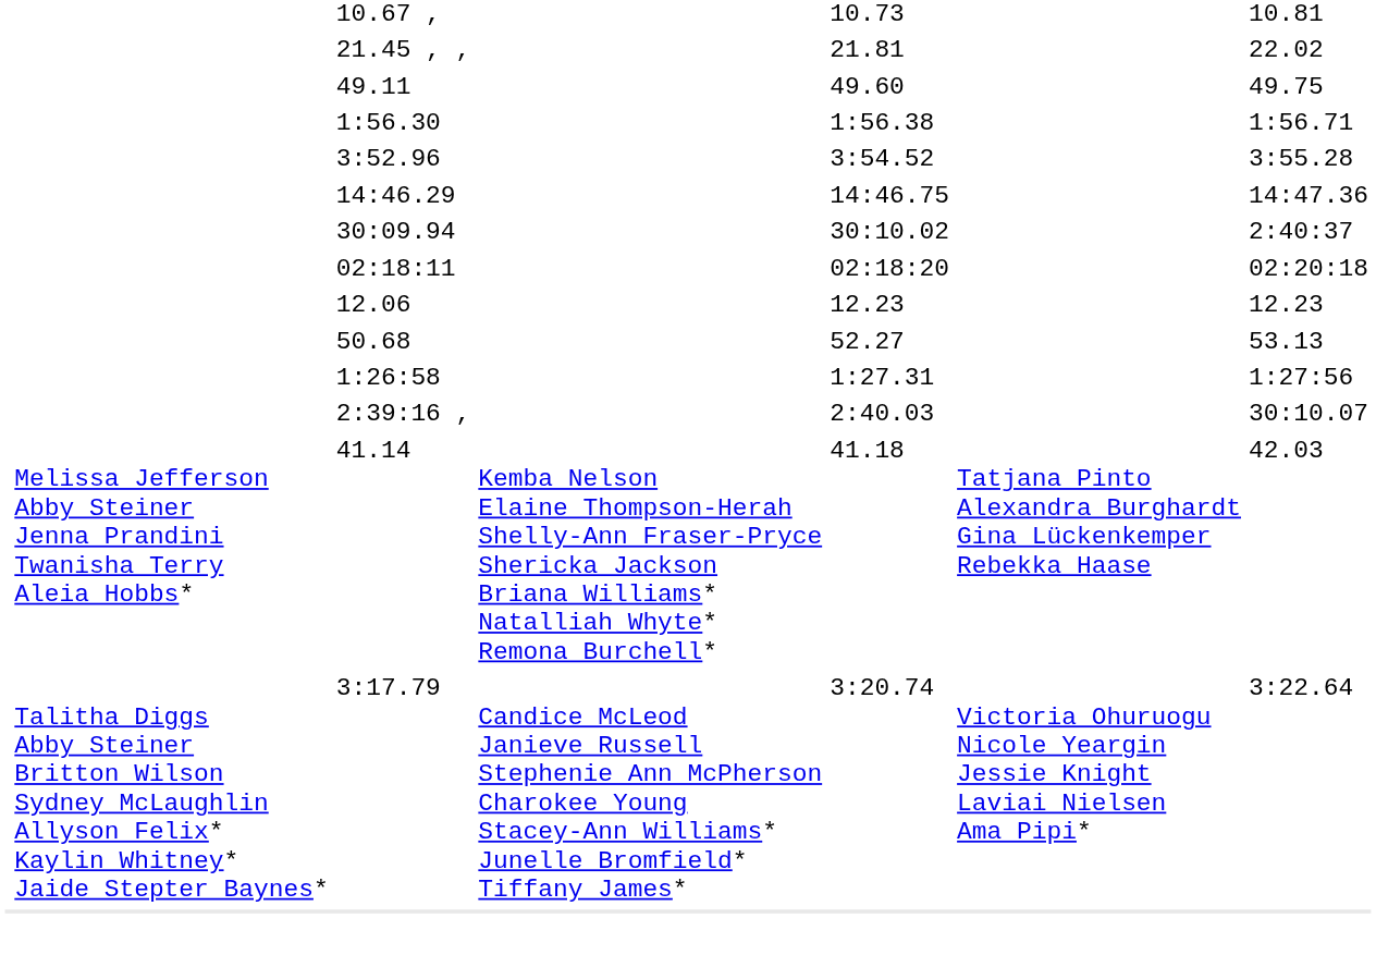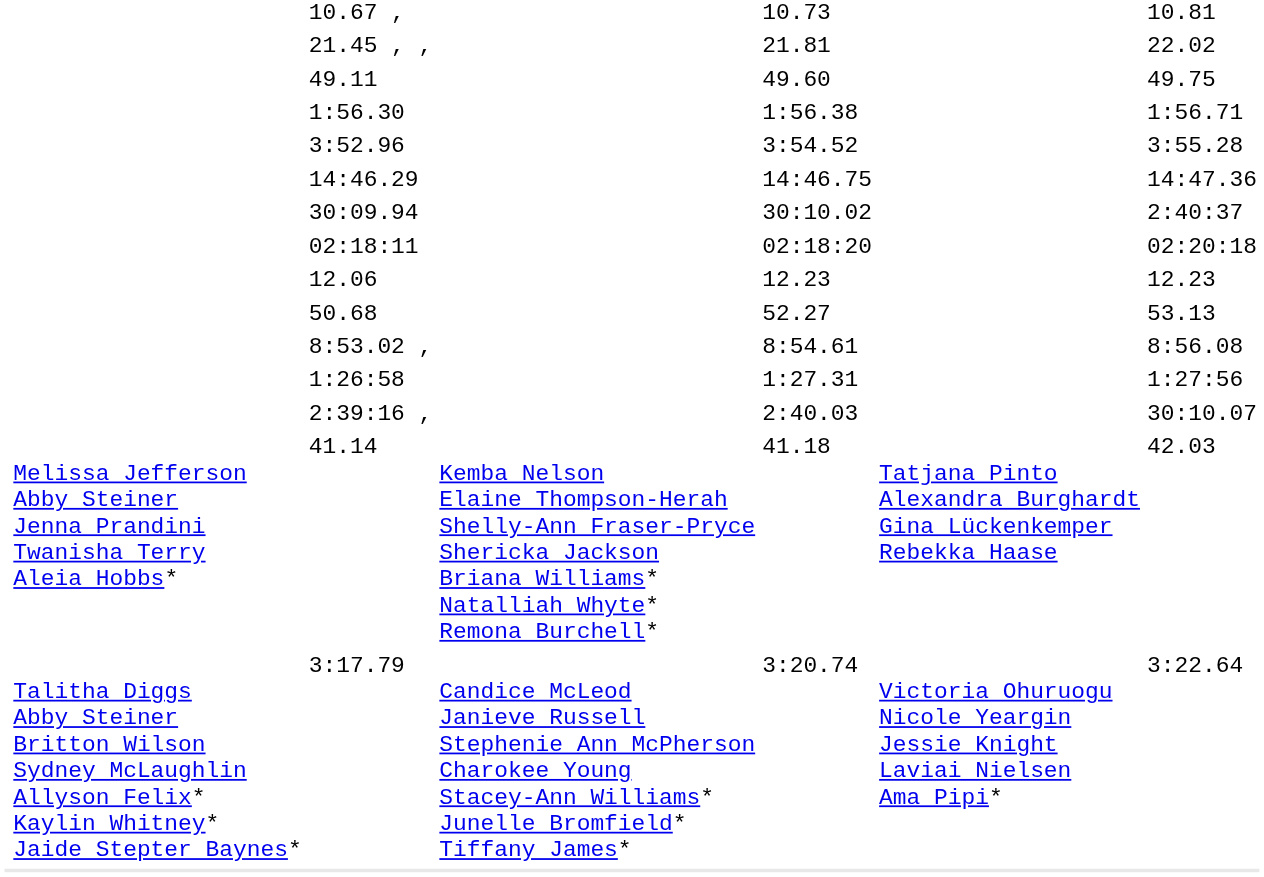+ row: 8:53.02 , | 8:54.61 | 8:56.08
